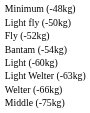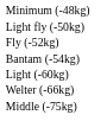- row: Light Welter (-63kg)
